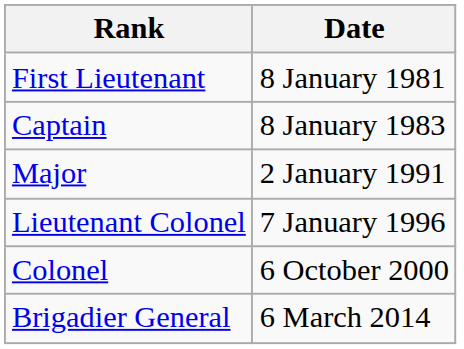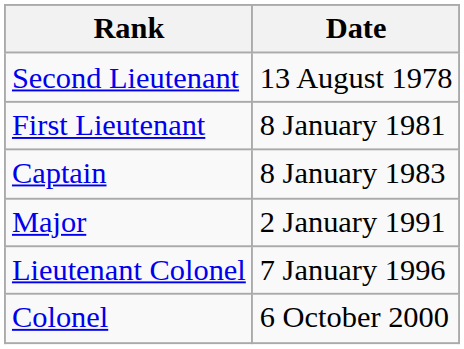+ row: Second Lieutenant | 13 August 1978
- row: Brigadier General | 6 March 2014
